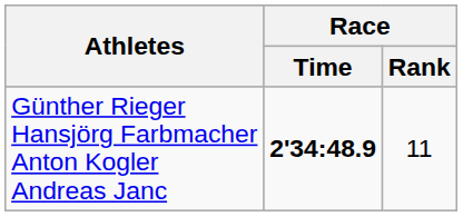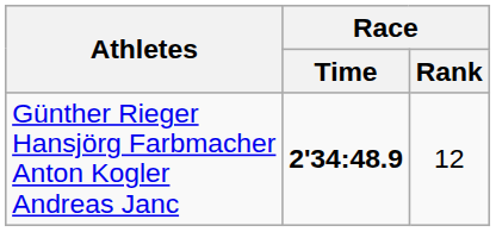Günther Rieger Hansjörg Farbmacher Anton Kogler Andreas Janc | Race / Rank: 11 -> 12
